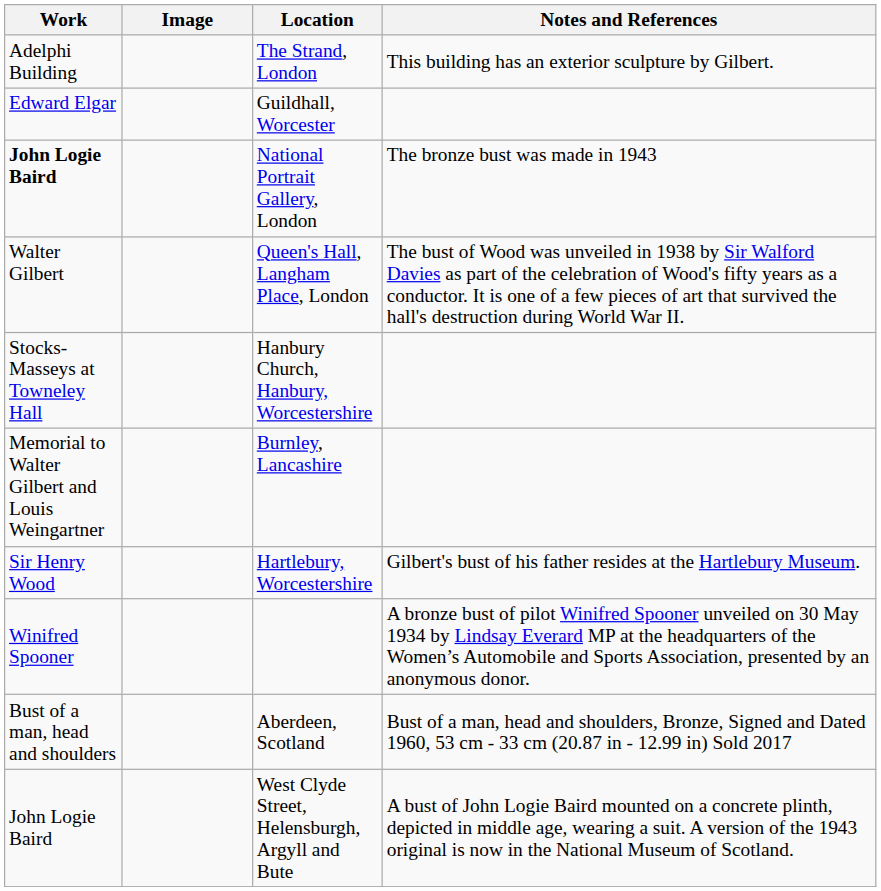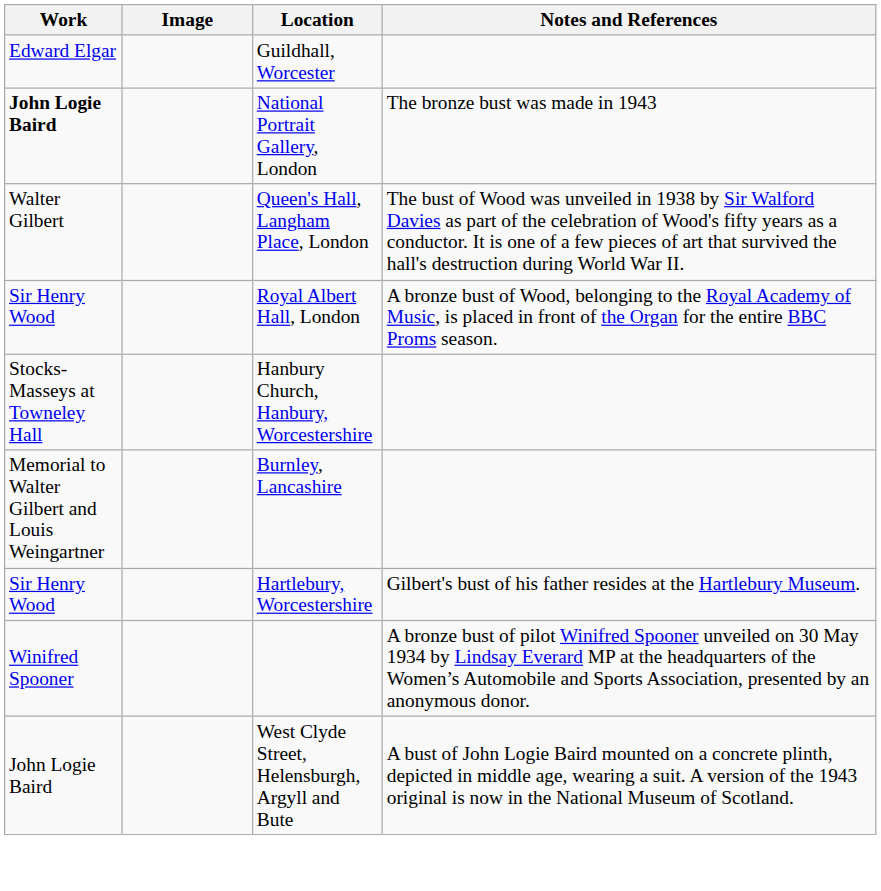- row: Adelphi Building | The Strand, London | This building has an exterior sculpture by Gilbert.
+ row: Sir Henry Wood | Royal Albert Hall, London | A bronze bust of Wood, belonging to the Royal Academy of Music, is placed in front of the Organ for the entire BBC Proms season.
- row: Bust of a man, head and shoulders | Aberdeen, Scotland | Bust of a man, head and shoulders, Bronze, Signed and Dated 1960, 53 cm - 33 cm (20.87 in - 12.99 in) Sold 2017
